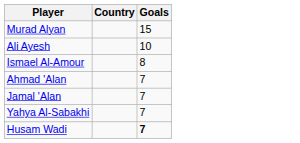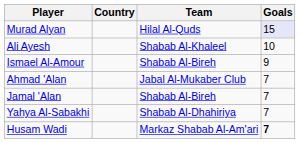+ column: Team | Hilal Al-Quds | Shabab Al-Khaleel | Shabab Al-Bireh | Jabal Al-Mukaber Club | Shabab Al-Bireh | Shabab Al-Dhahiriya | Markaz Shabab Al-Am'ari
Murad Alyan | Goals: no background -> lavender background
Ismael Al-Amour | Goals: 8 -> 9
